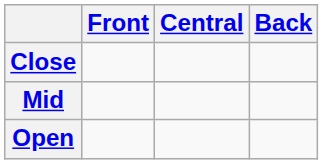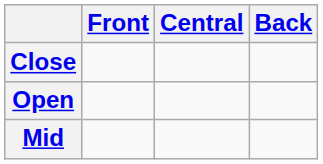rows swapped: Mid <-> Open
